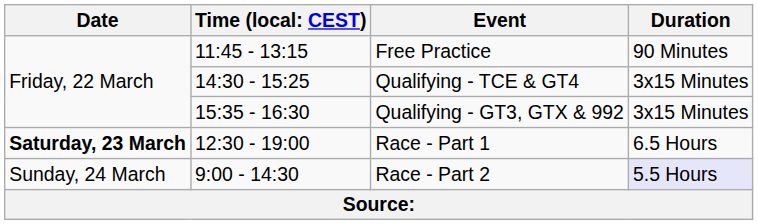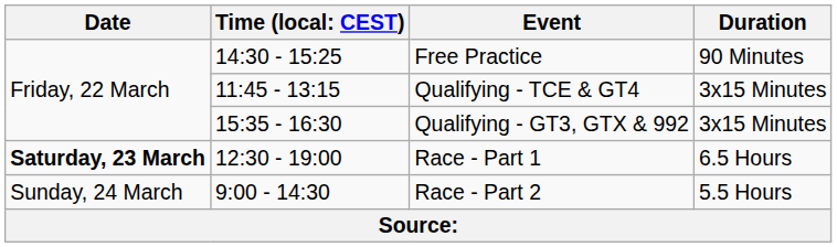Free Practice | column 2: 11:45 - 13:15 -> 14:30 - 15:25
Qualifying - TCE & GT4 | column 2: 14:30 - 15:25 -> 11:45 - 13:15
Race - Part 2 | Duration: lavender background -> no background
